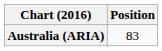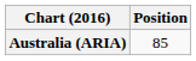Australia (ARIA) | Position: 83 -> 85
